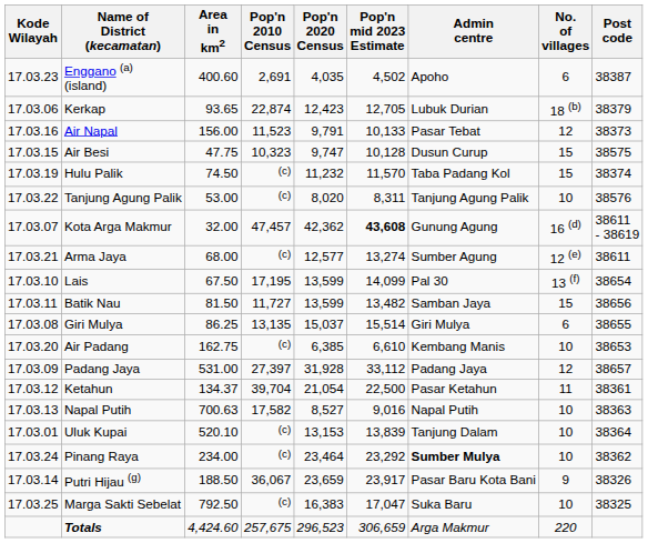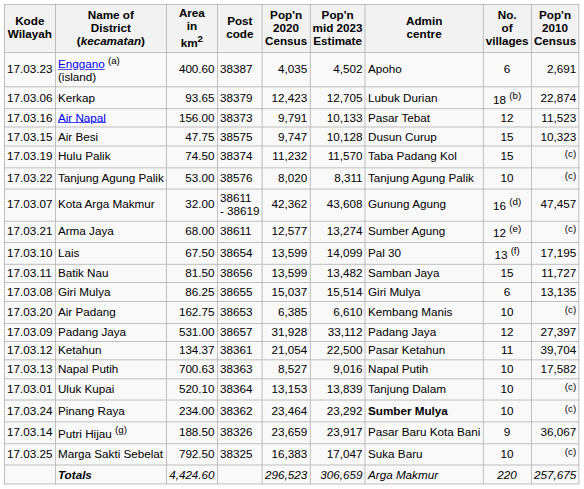columns swapped: Pop'n 2010 Census <-> Post code
Kota Arga Makmur | Pop'n mid 2023 Estimate: bold -> normal
